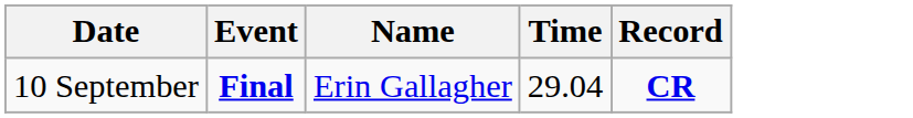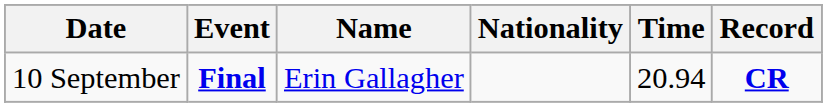+ column: Nationality
10 September | Time: 29.04 -> 20.94
